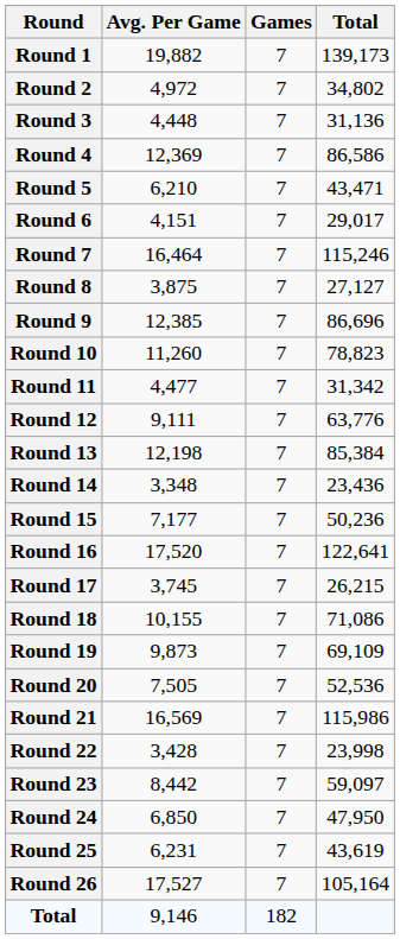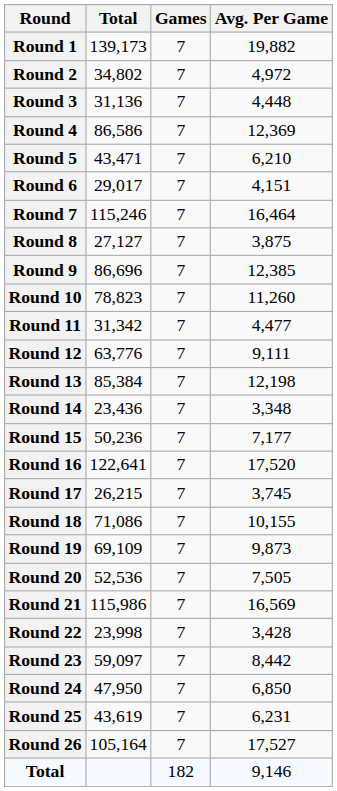columns swapped: Total <-> Avg. Per Game
